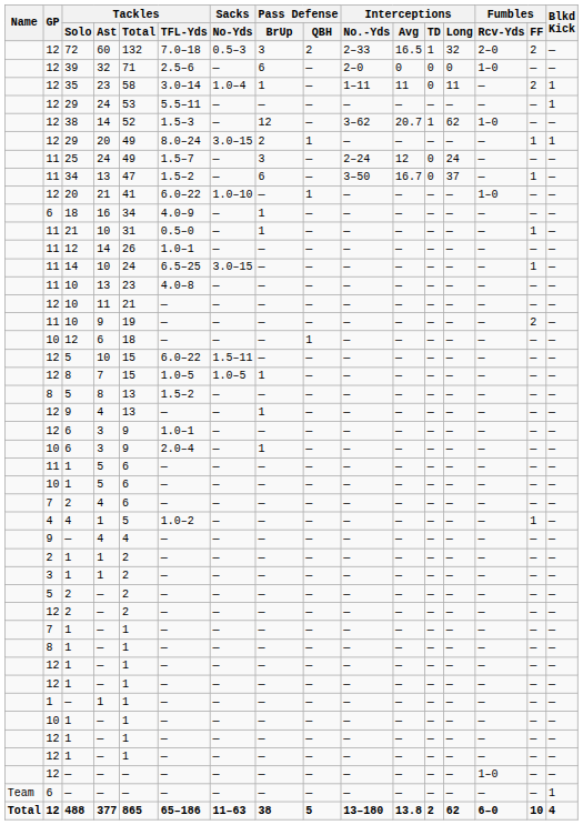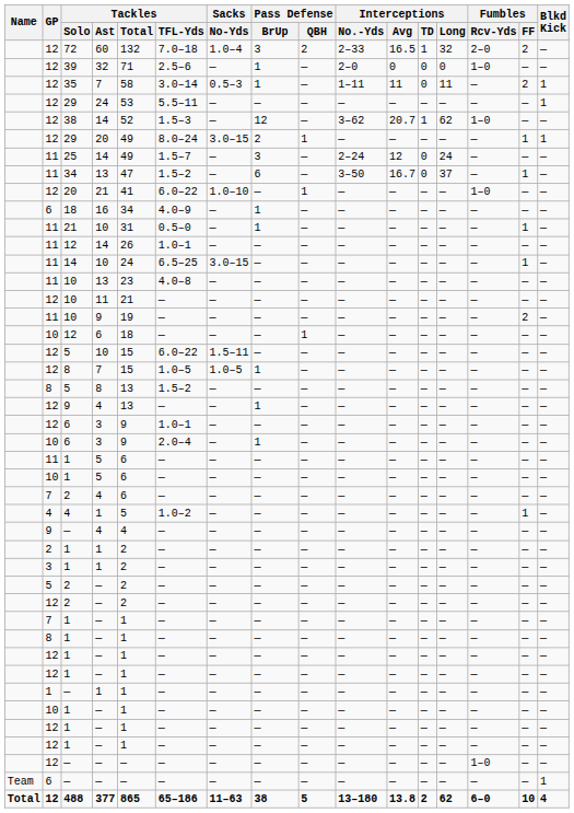72 | Sacks / No-Yds: 0.5–3 -> 1.0–4
39 | Pass Defense / BrUp: 6 -> 1
35 | Tackles / Ast: 23 -> 7
35 | Sacks / No-Yds: 1.0–4 -> 0.5–3
25 | Tackles / Ast: 24 -> 14
